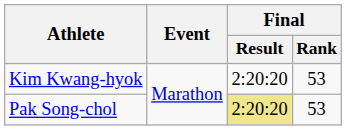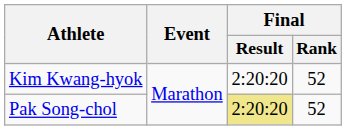Kim Kwang-hyok | Final / Rank: 53 -> 52
Pak Song-chol | Final / Rank: 53 -> 52
